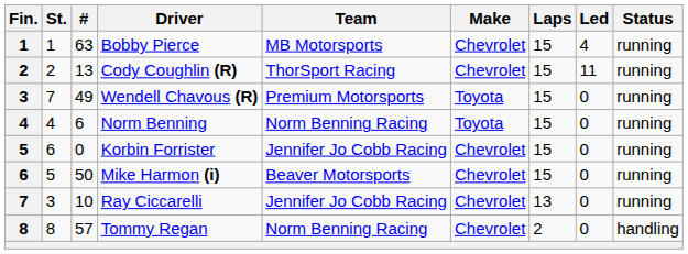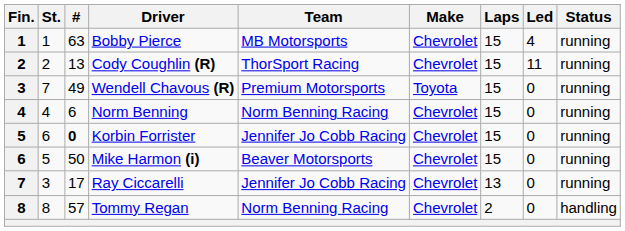Norm Benning | Make: Toyota -> Chevrolet
Korbin Forrister | #: normal -> bold
Ray Ciccarelli | #: 10 -> 17
